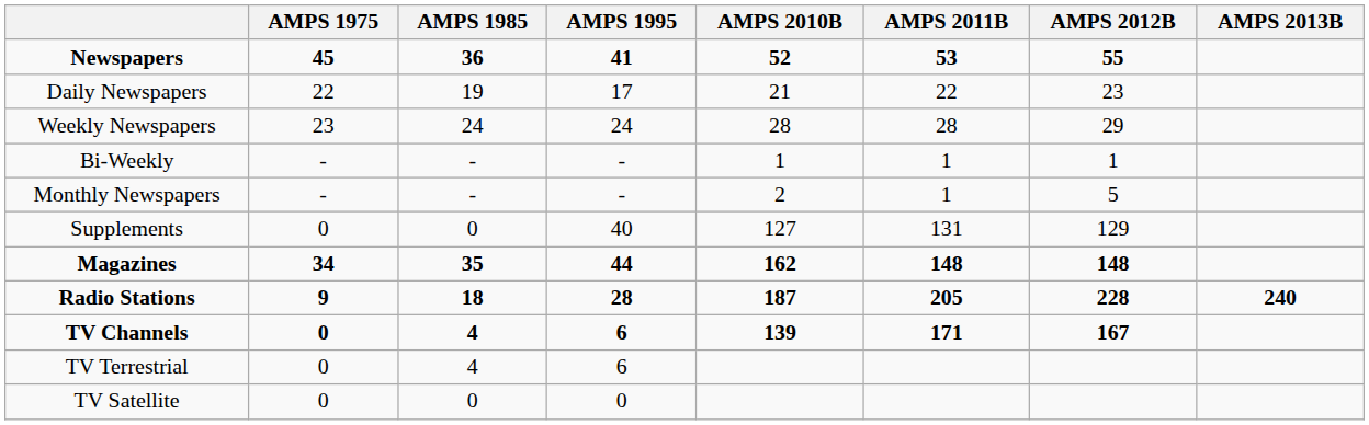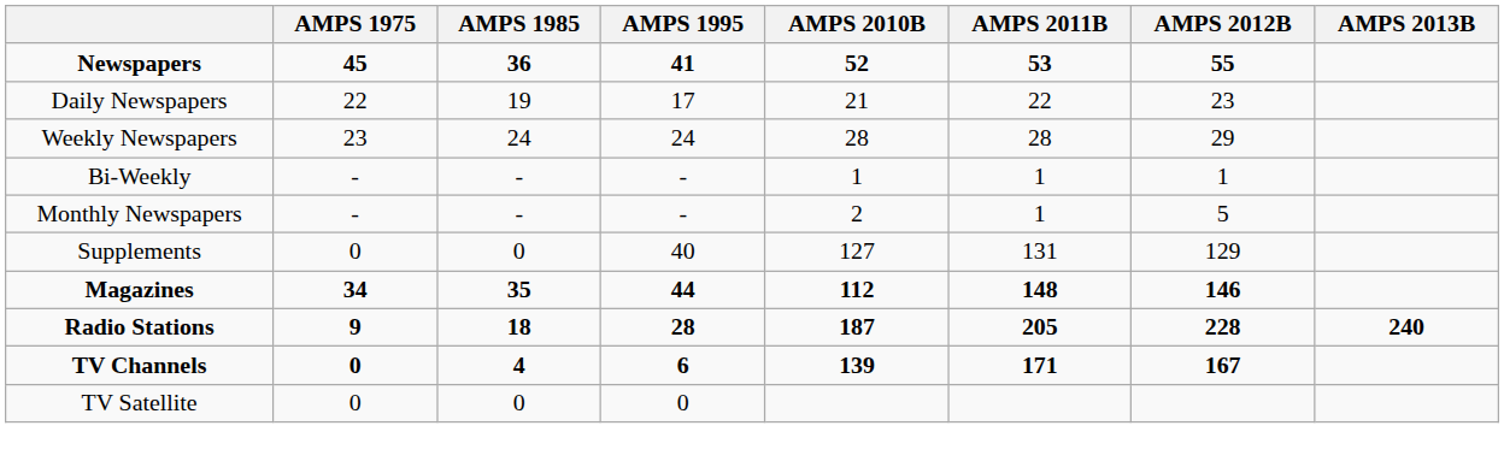Magazines | AMPS 2010B: 162 -> 112
Magazines | AMPS 2012B: 148 -> 146
- row: TV Terrestrial | 0 | 4 | 6
